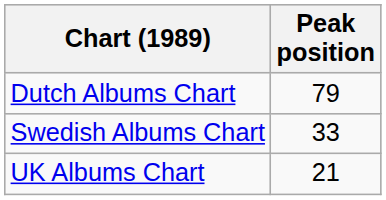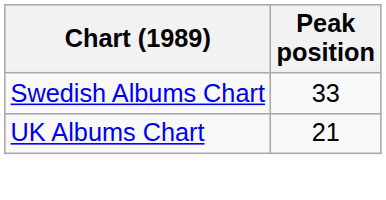- row: Dutch Albums Chart | 79
